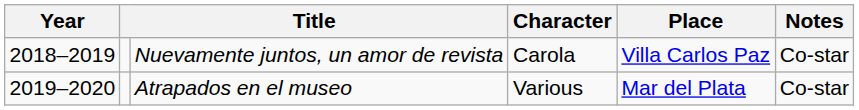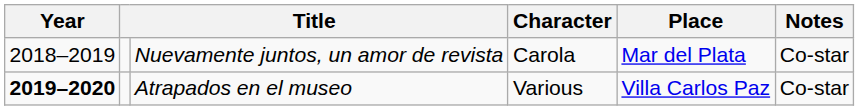Nuevamente juntos, un amor de revista | Place: Villa Carlos Paz -> Mar del Plata
Atrapados en el museo | Year: normal -> bold
Atrapados en el museo | Place: Mar del Plata -> Villa Carlos Paz
